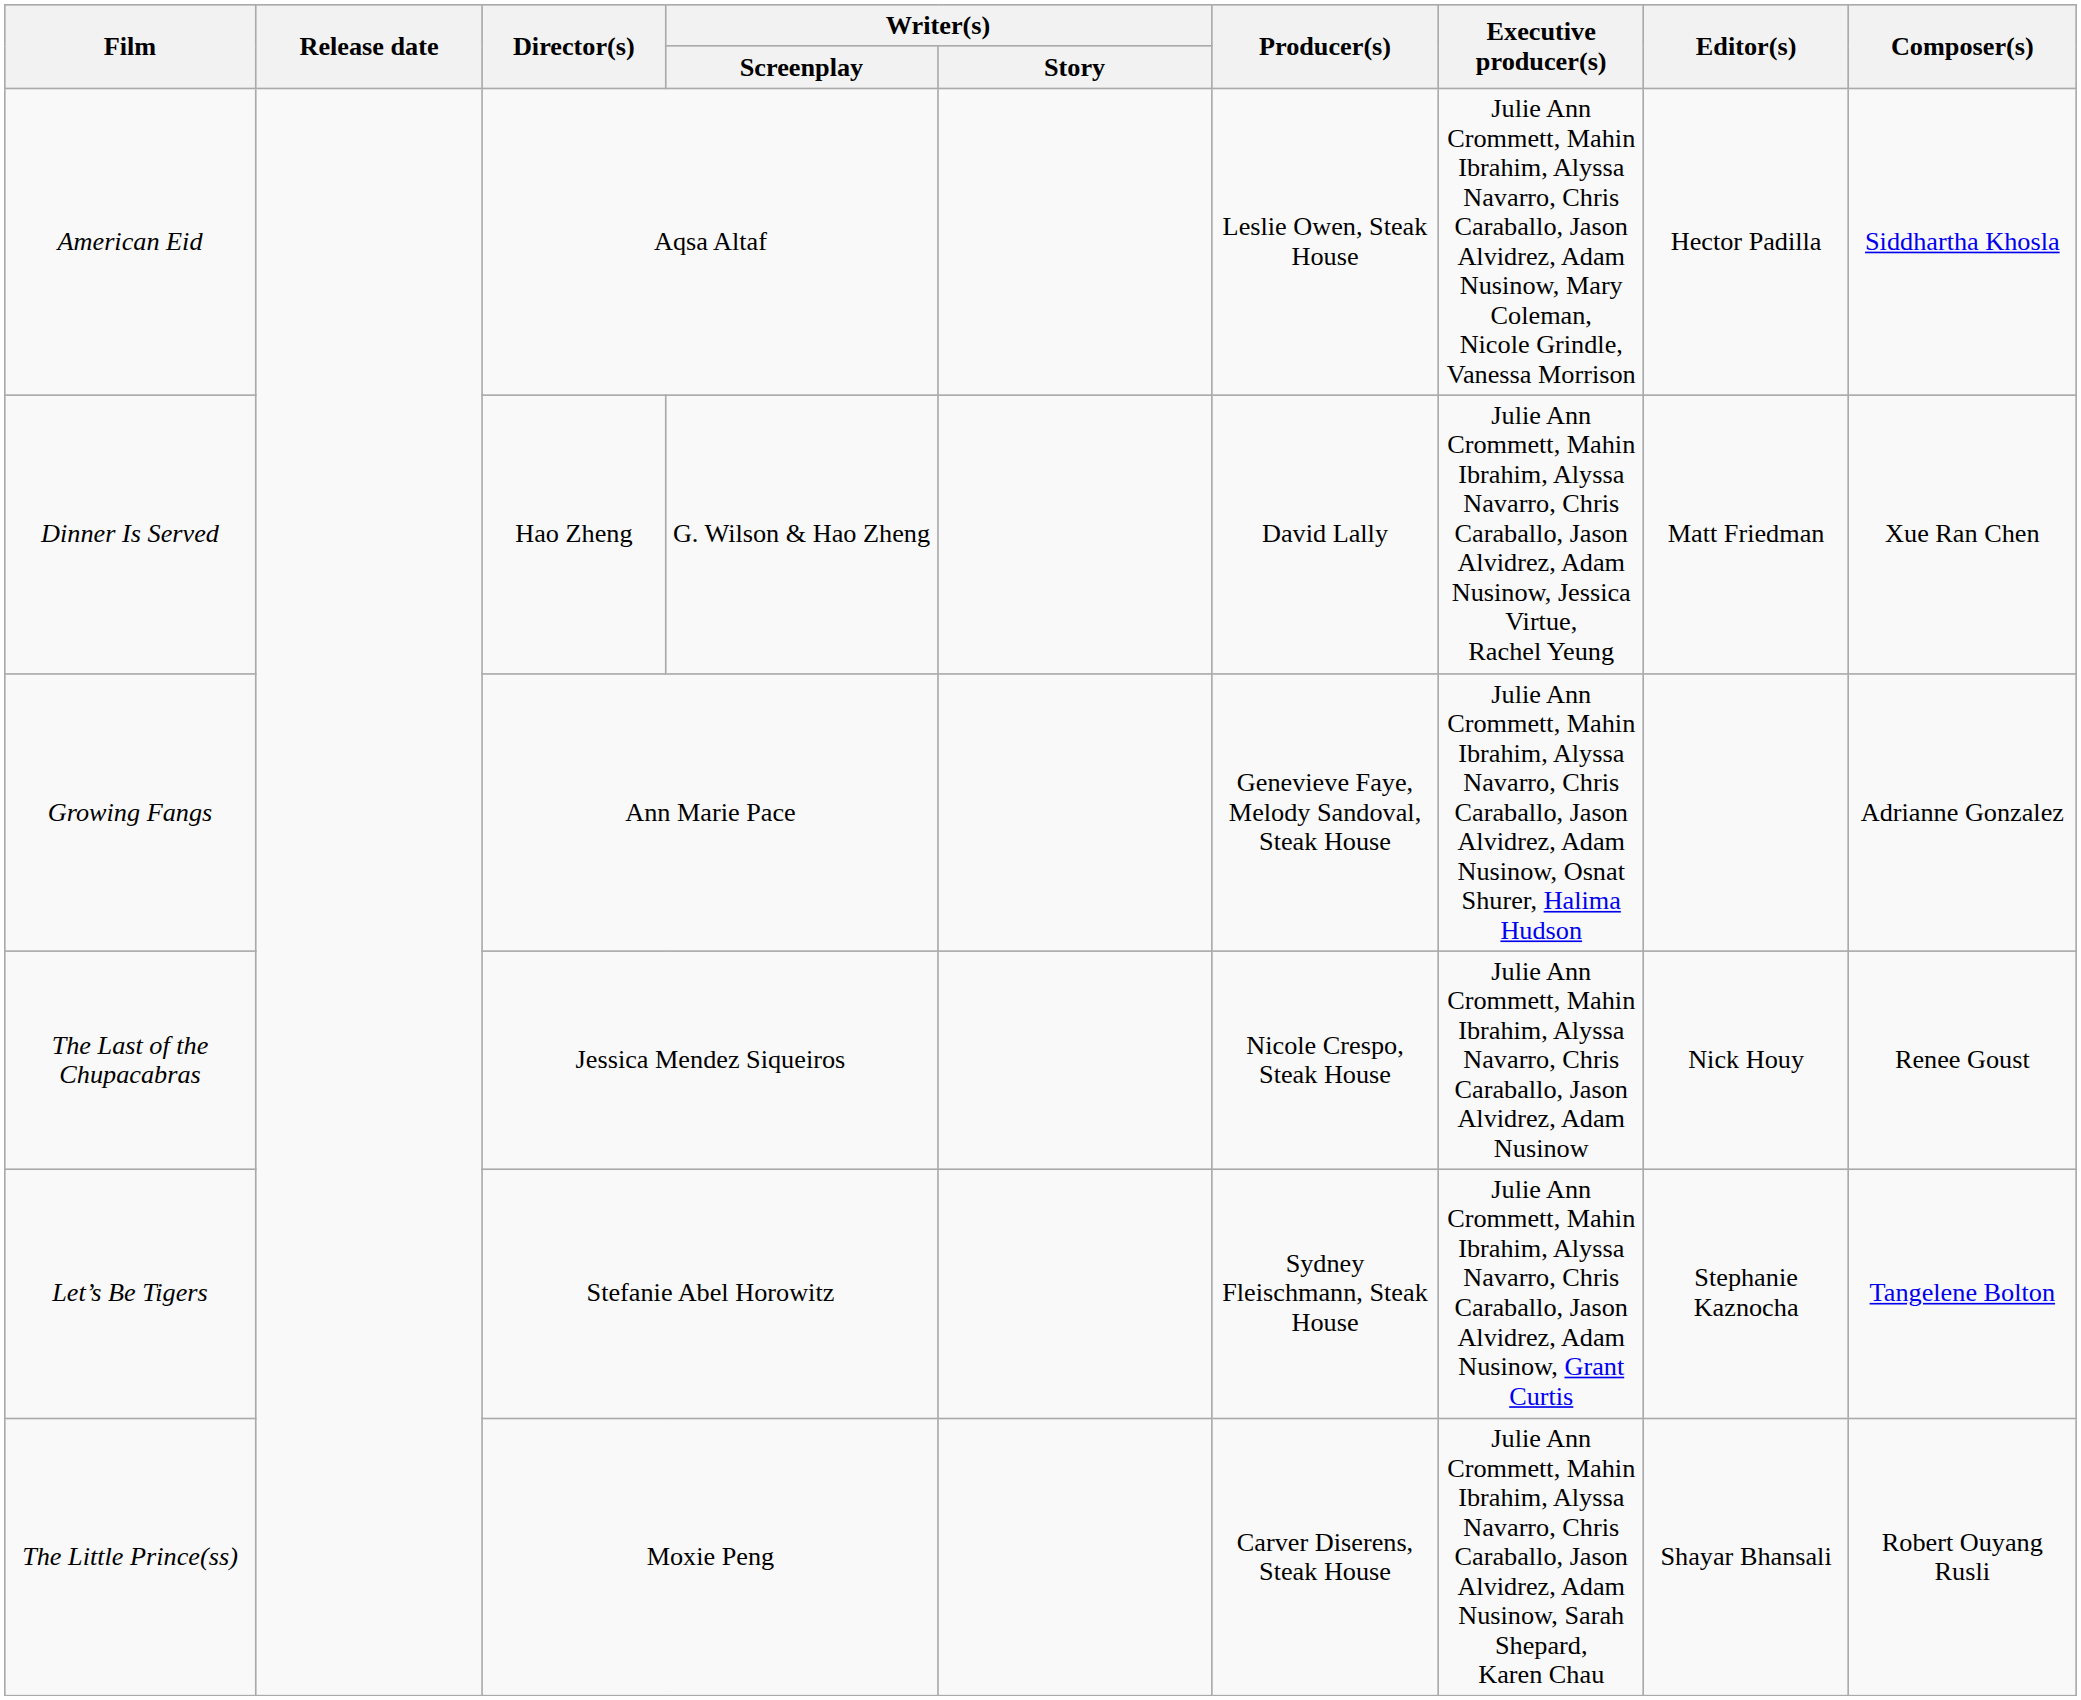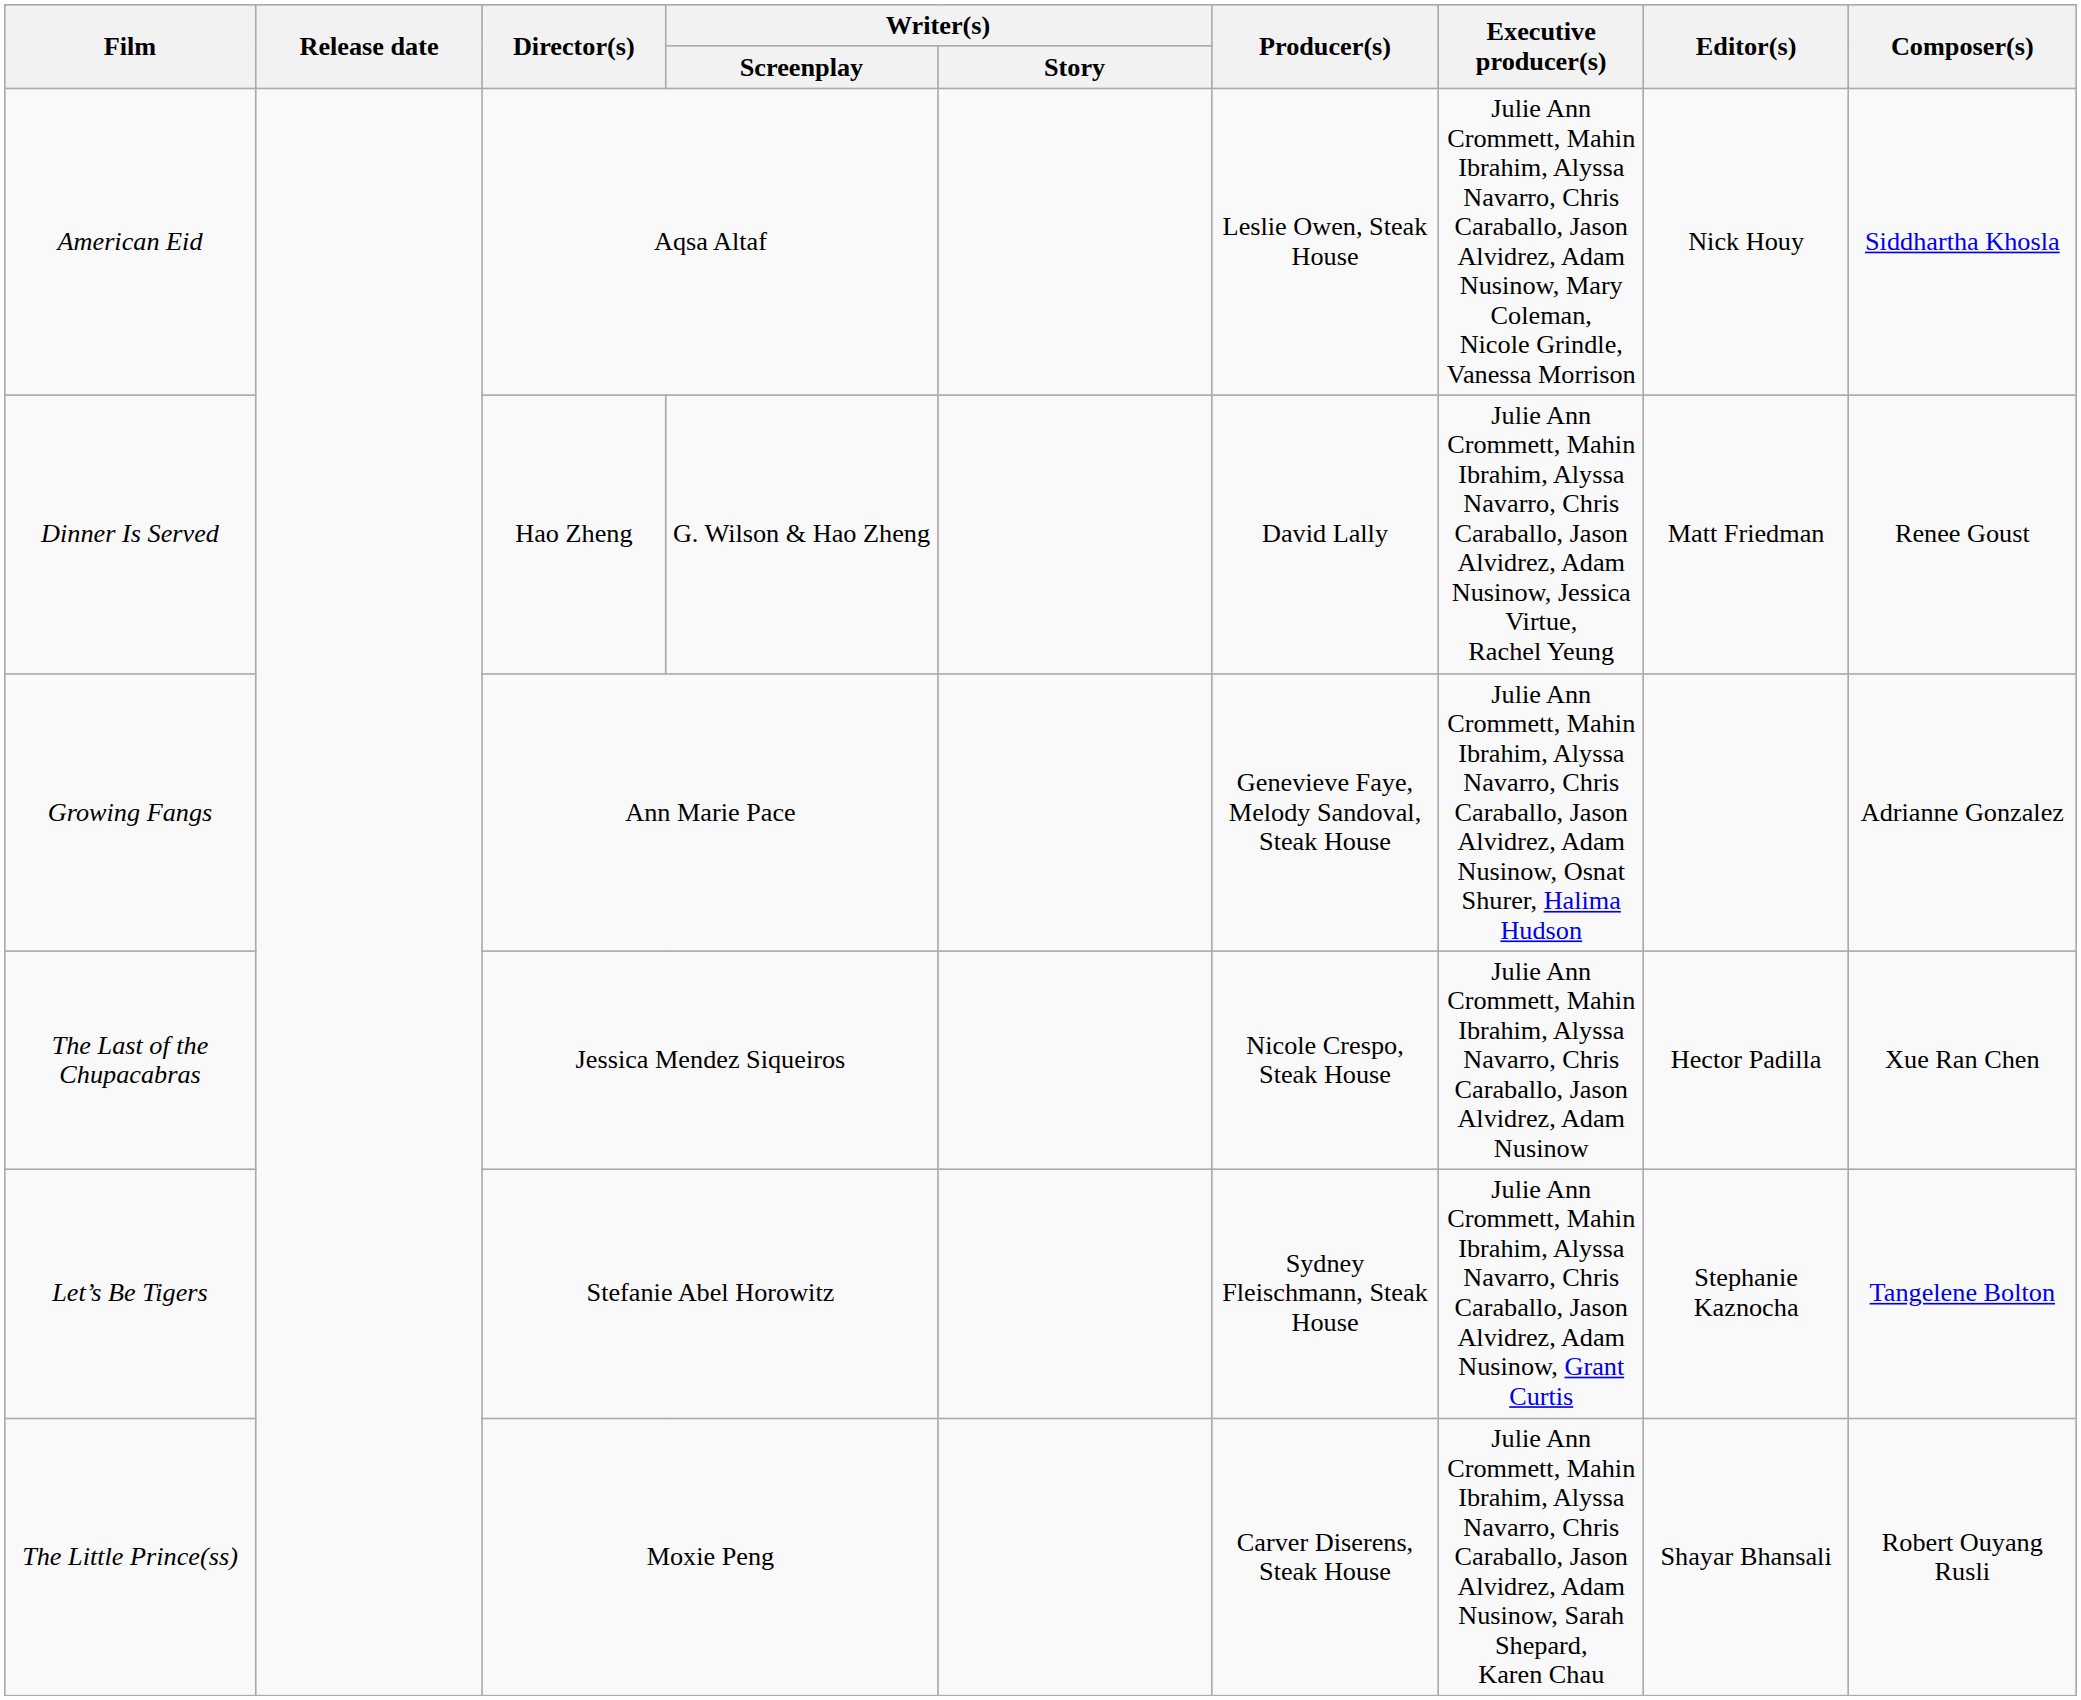American Eid | Editor(s): Hector Padilla -> Nick Houy
Dinner Is Served | Composer(s): Xue Ran Chen -> Renee Goust
The Last of the Chupacabras | Editor(s): Nick Houy -> Hector Padilla
The Last of the Chupacabras | Composer(s): Renee Goust -> Xue Ran Chen
